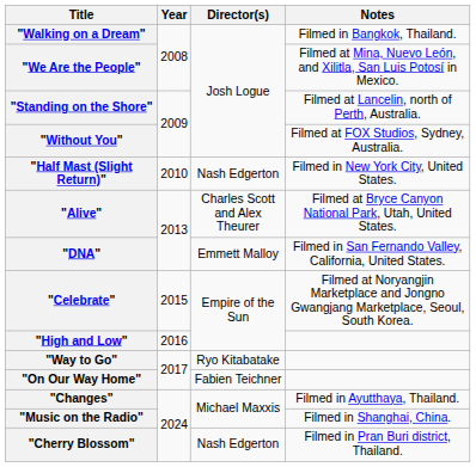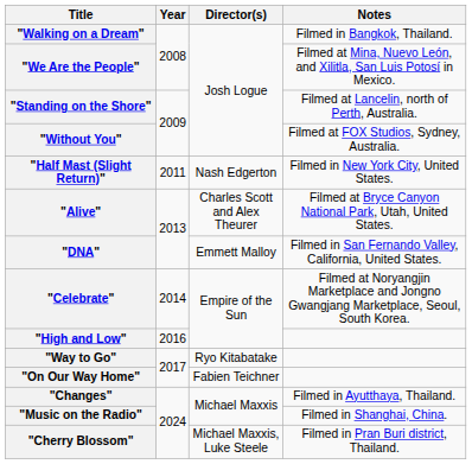"Half Mast (Slight Return)" | Year: 2010 -> 2011
"Celebrate" | Year: 2015 -> 2014
"Cherry Blossom" | Director(s): Nash Edgerton -> Michael Maxxis, Luke Steele
